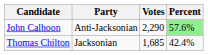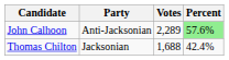John Calhoon | Votes: 2,290 -> 2,289
Thomas Chilton | Votes: 1,685 -> 1,688
